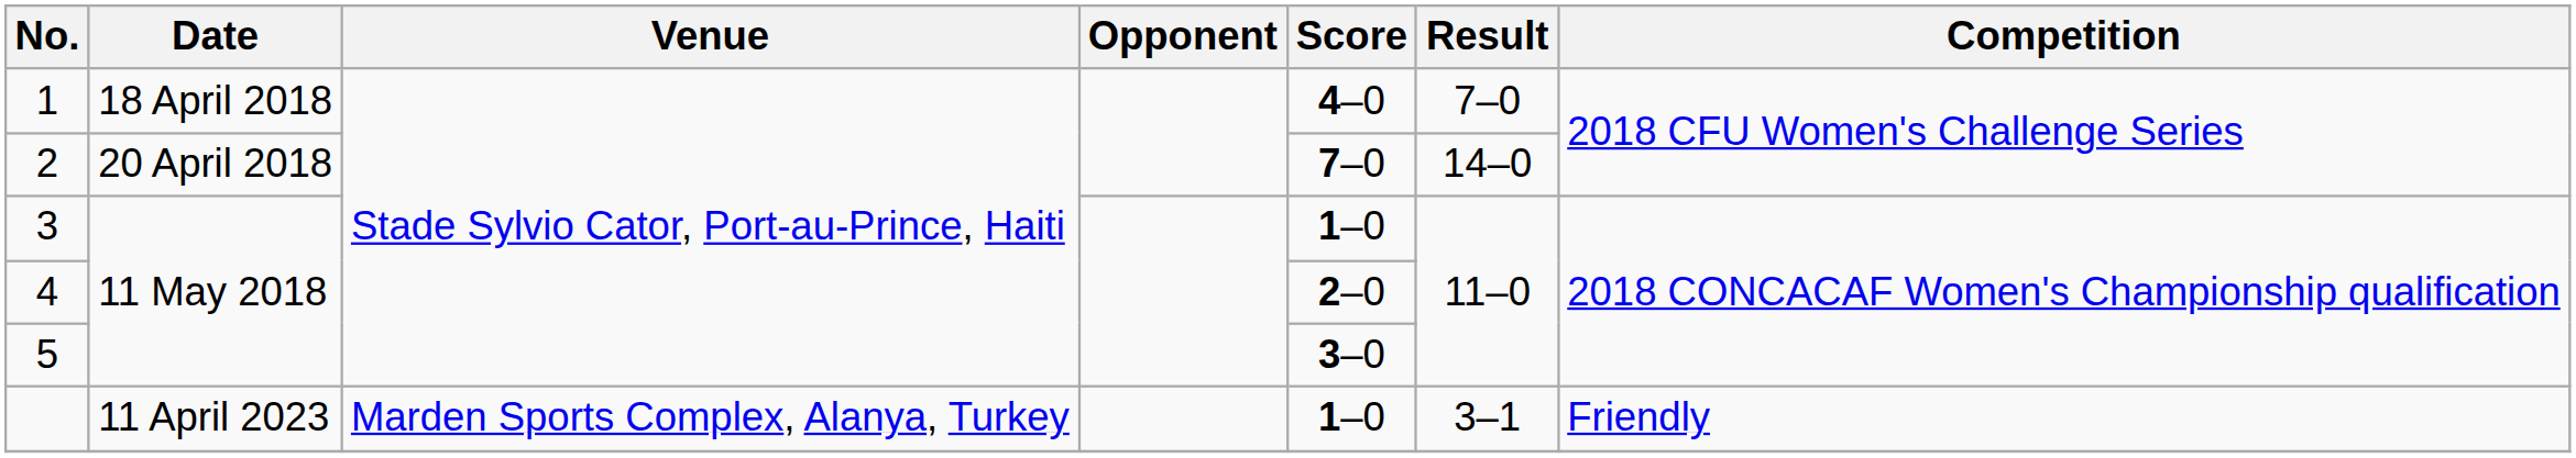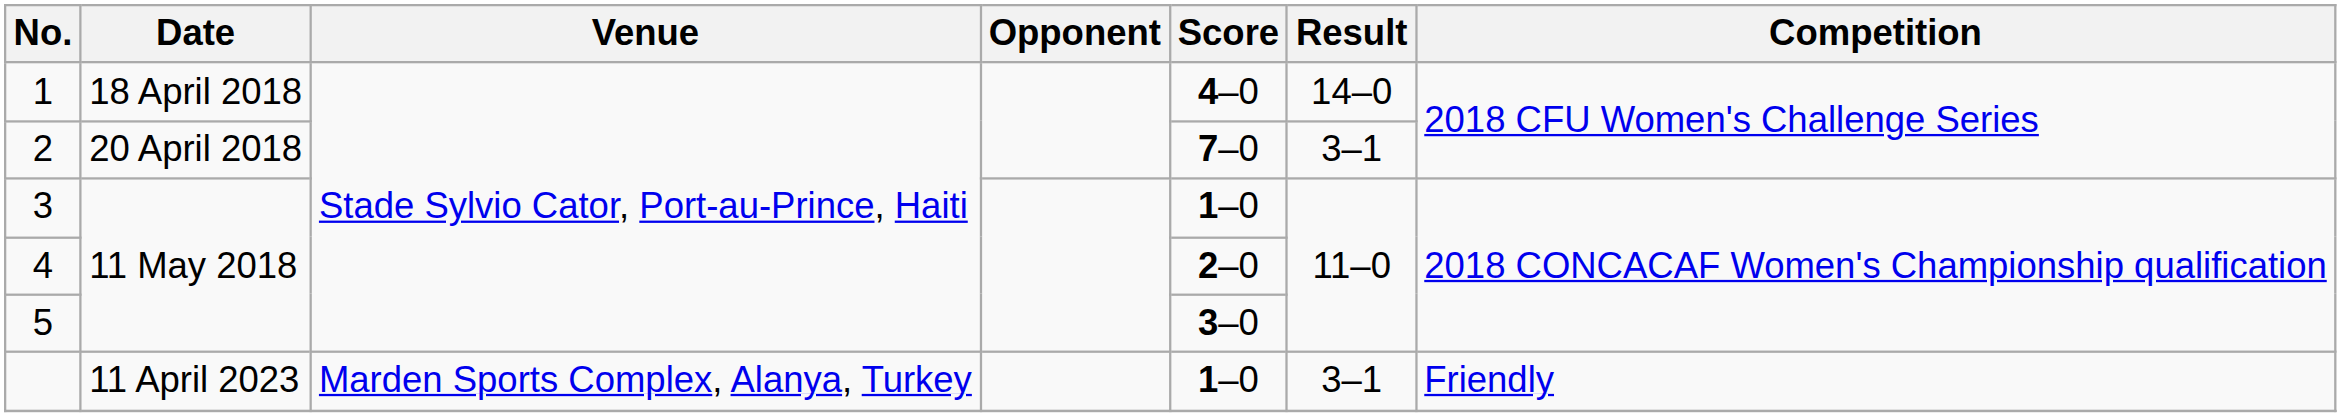1 | Result: 7–0 -> 14–0
2 | Result: 14–0 -> 3–1
